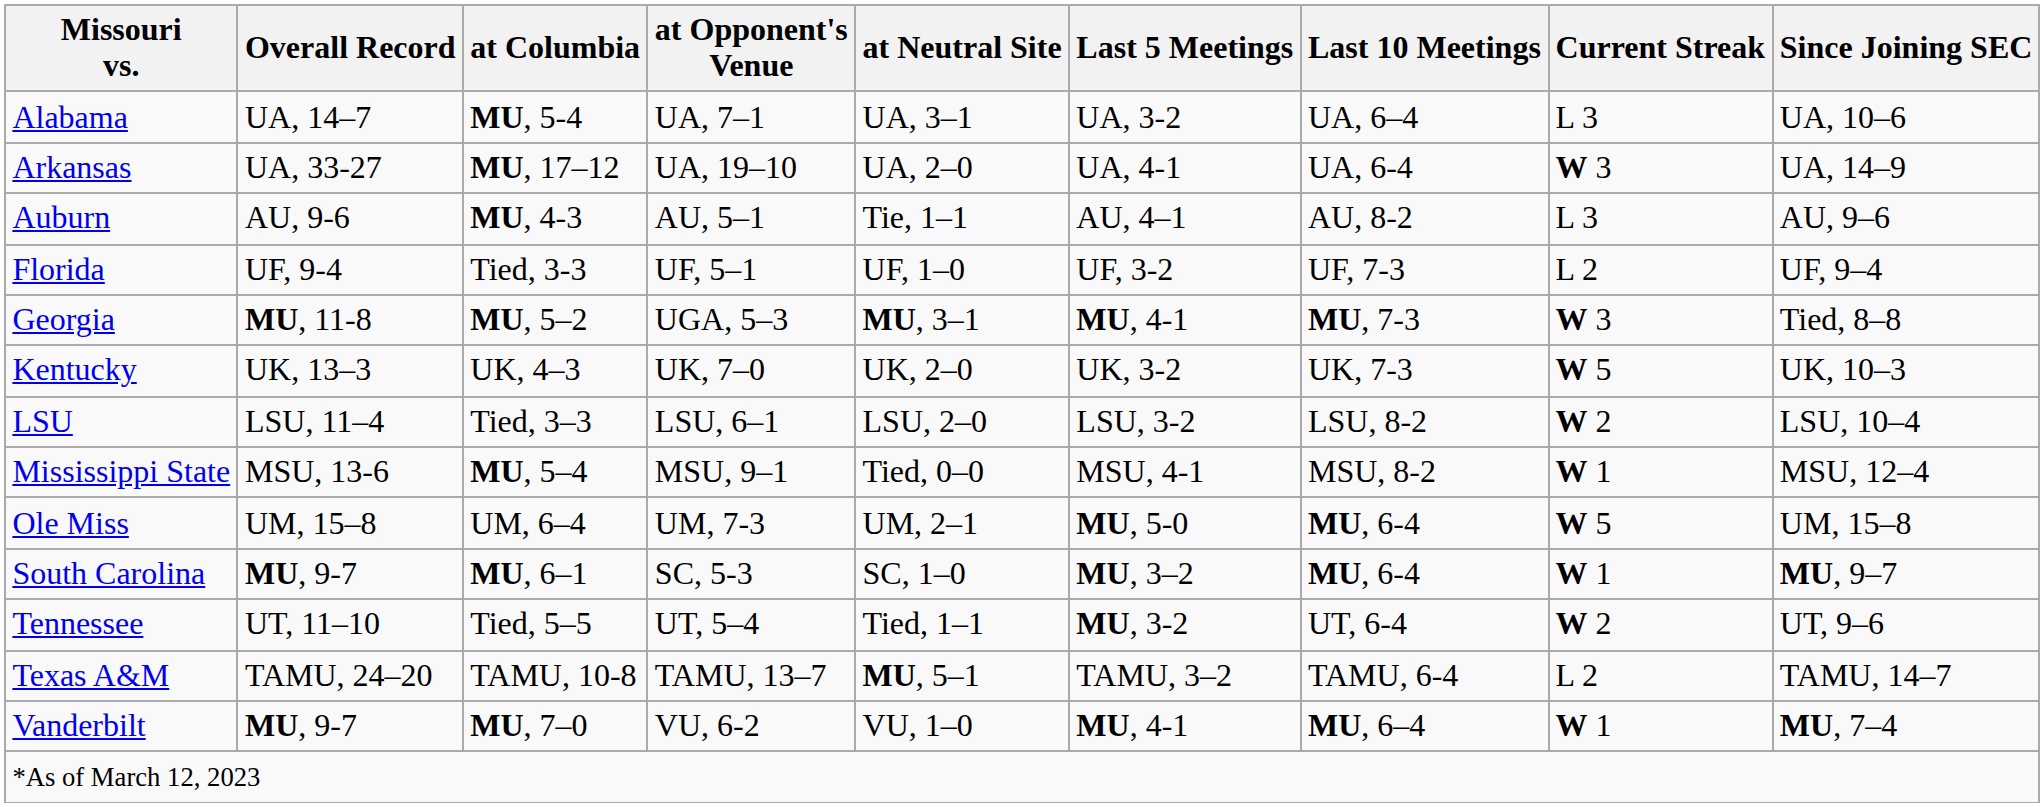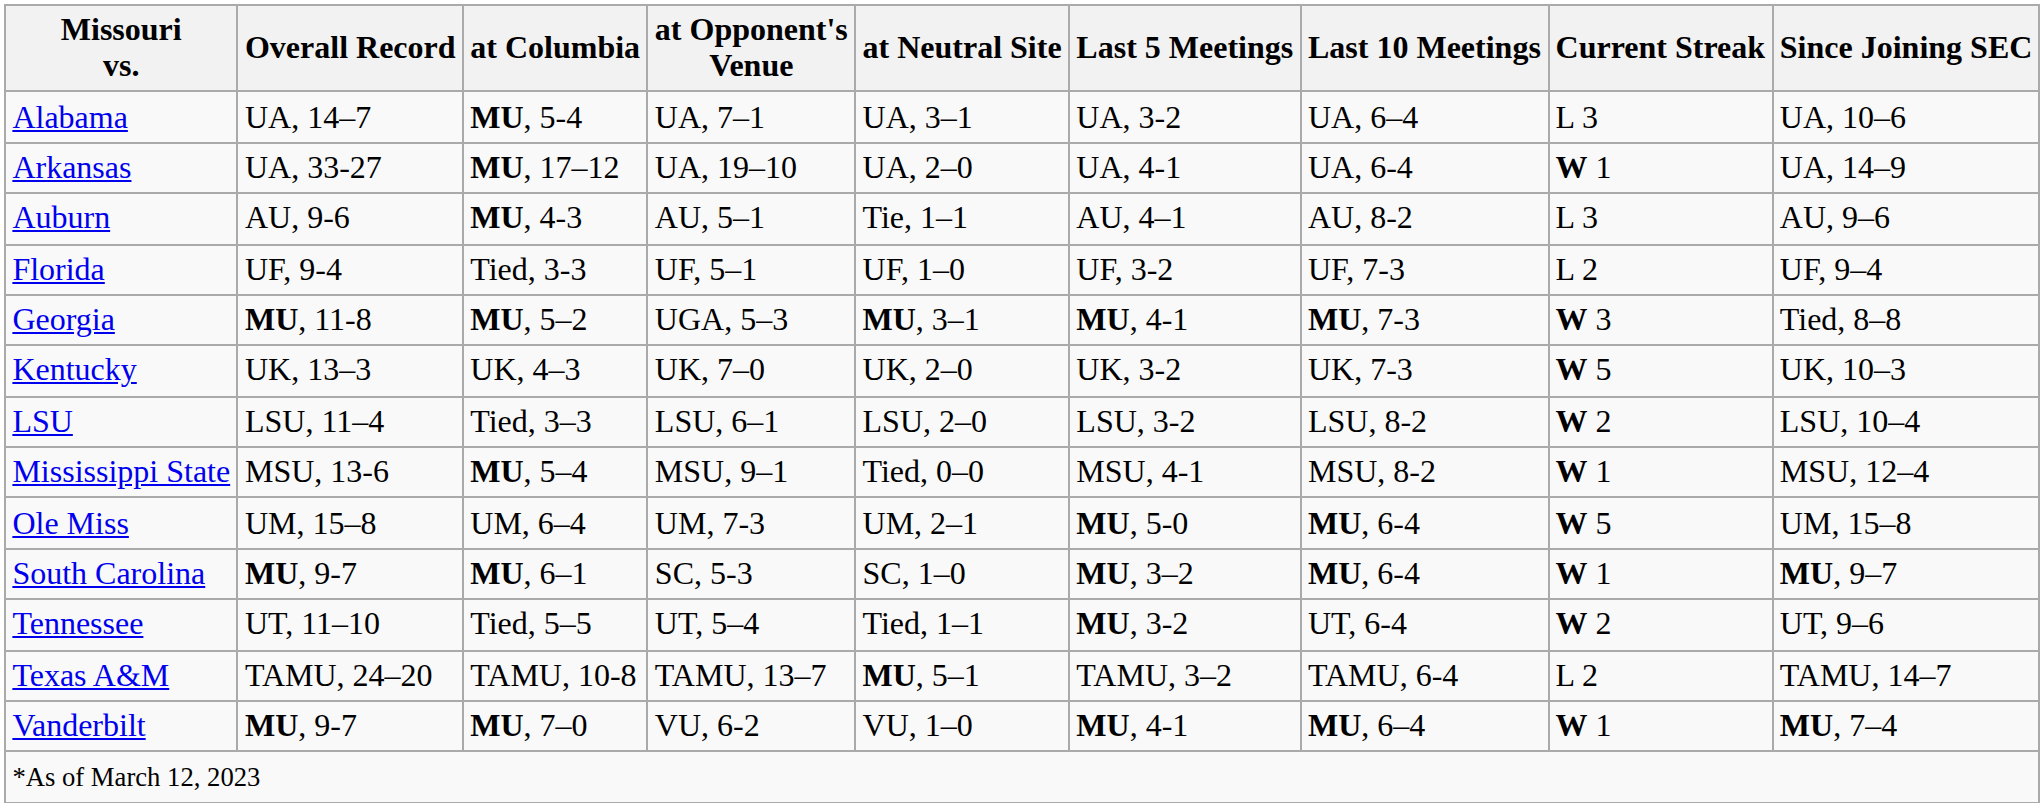Arkansas | Current Streak: W 3 -> W 1
